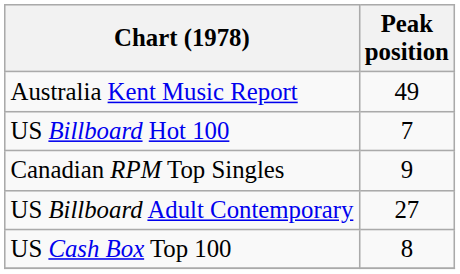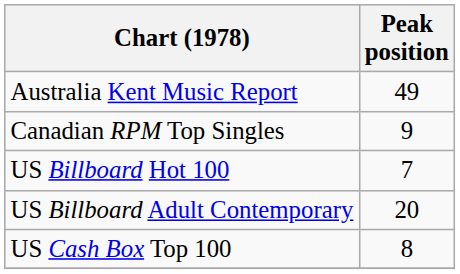rows swapped: Canadian RPM Top Singles <-> US Billboard Hot 100
US Billboard Adult Contemporary | Peak position: 27 -> 20
